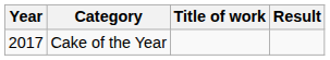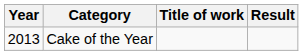Cake of the Year | Year: 2017 -> 2013
